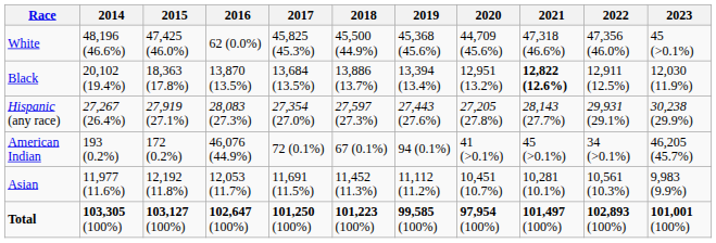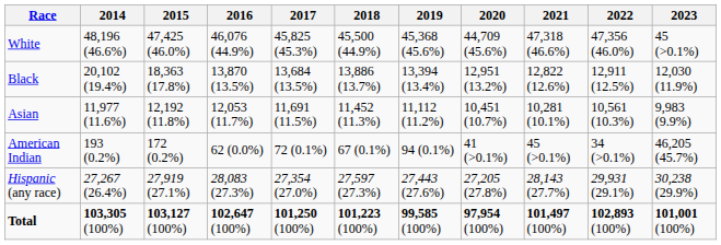White | 2016: 62 (0.0%) -> 46,076 (44.9%)
Black | 2021: bold -> normal
rows swapped: Asian <-> Hispanic (any race)
American Indian | 2016: 46,076 (44.9%) -> 62 (0.0%)
